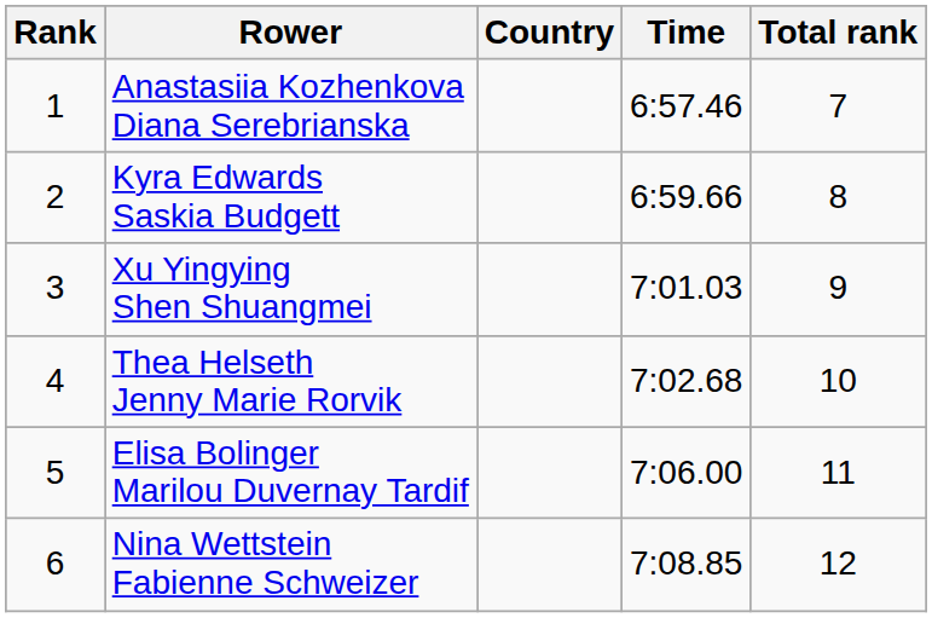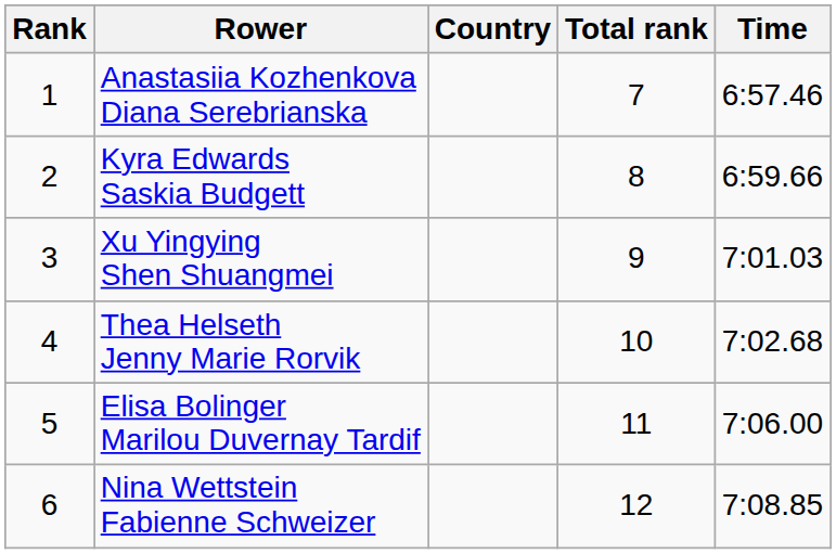columns swapped: Time <-> Total rank
